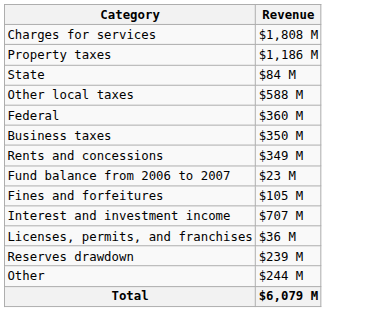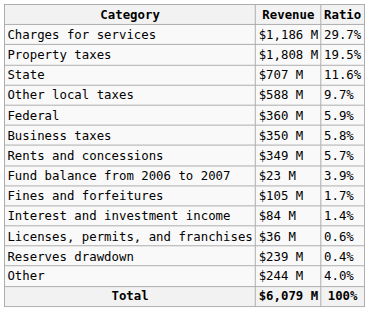+ column: Ratio | 29.7% | 19.5% | 11.6% | 9.7% | 5.9% | 5.8% | 5.7% | 3.9% | 1.7% | 1.4% | 0.6% | 0.4% | 4.0% | 100%
Charges for services | Revenue: $1,808 M -> $1,186 M
Property taxes | Revenue: $1,186 M -> $1,808 M
State | Revenue: $84 M -> $707 M
Interest and investment income | Revenue: $707 M -> $84 M
